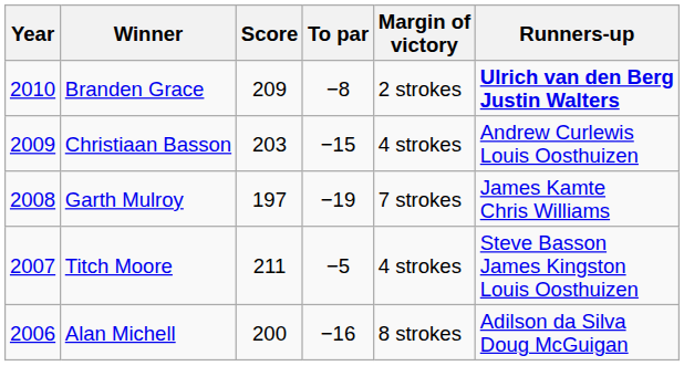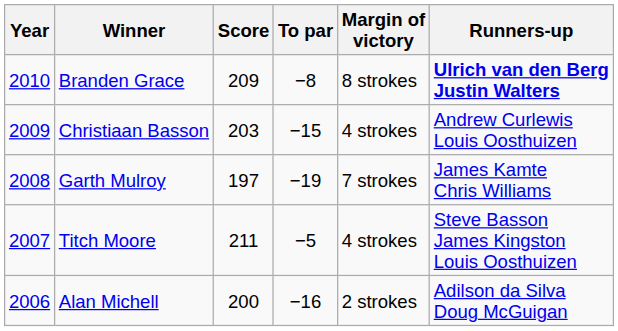Branden Grace | Margin of victory: 2 strokes -> 8 strokes
Alan Michell | Margin of victory: 8 strokes -> 2 strokes
